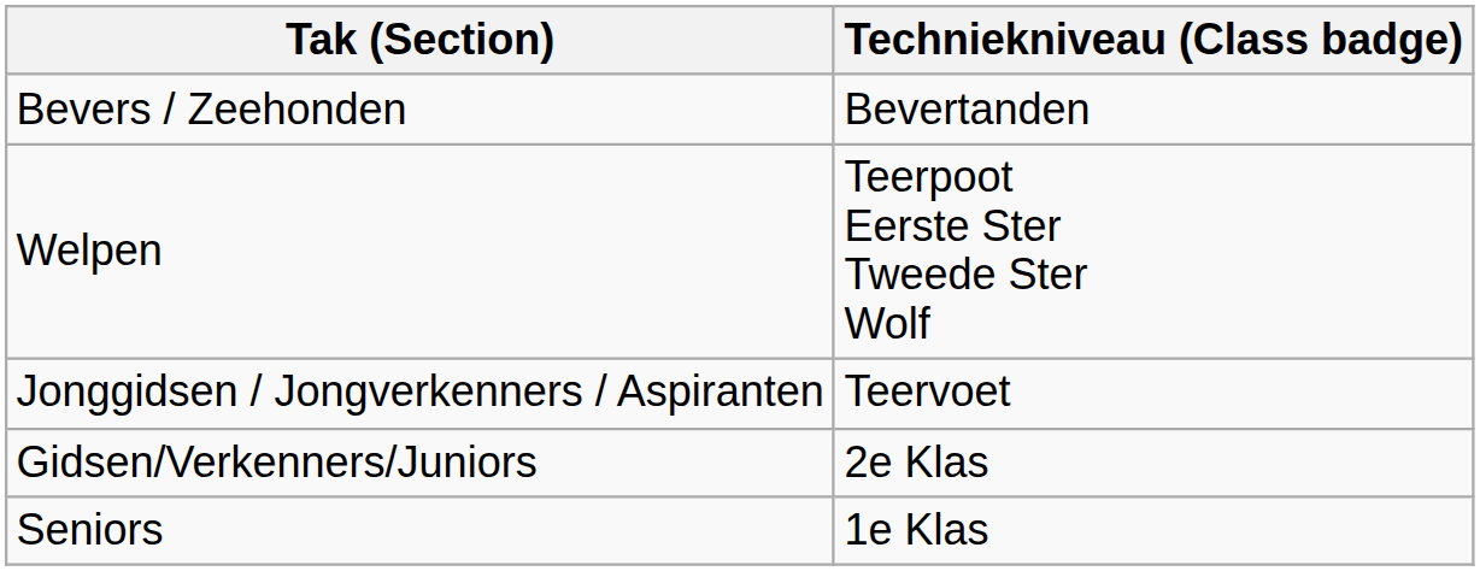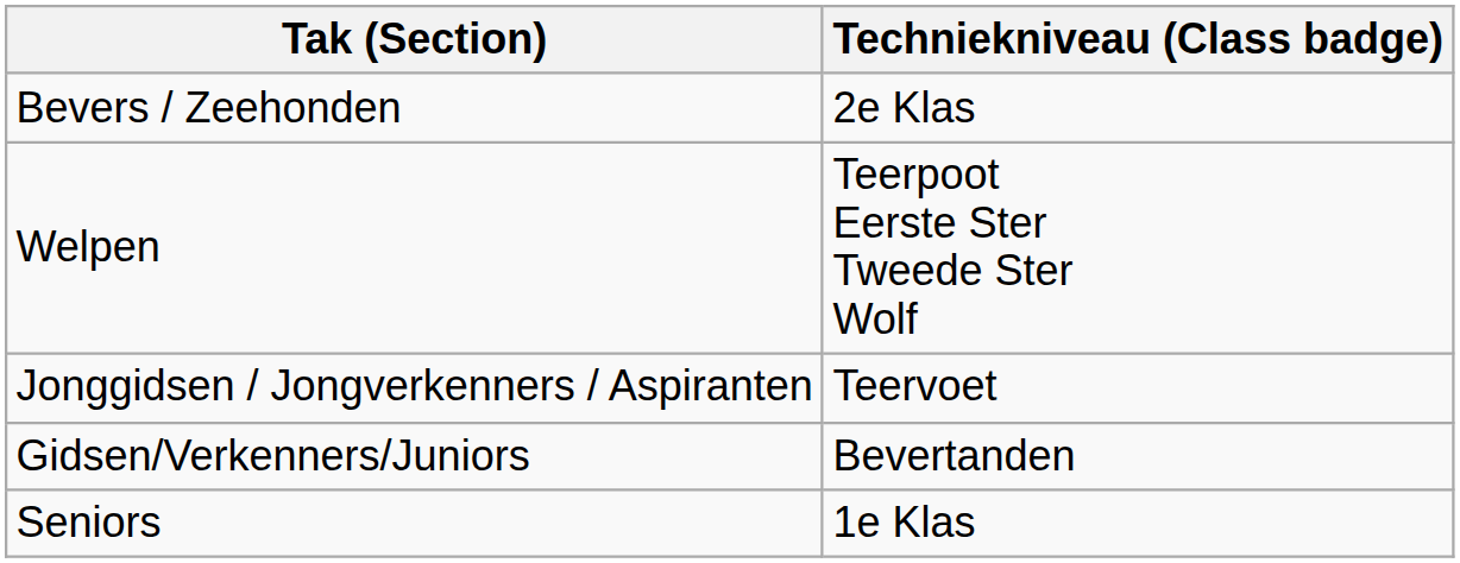Bevers / Zeehonden | Techniekniveau (Class badge): Bevertanden -> 2e Klas
Gidsen/Verkenners/Juniors | Techniekniveau (Class badge): 2e Klas -> Bevertanden
